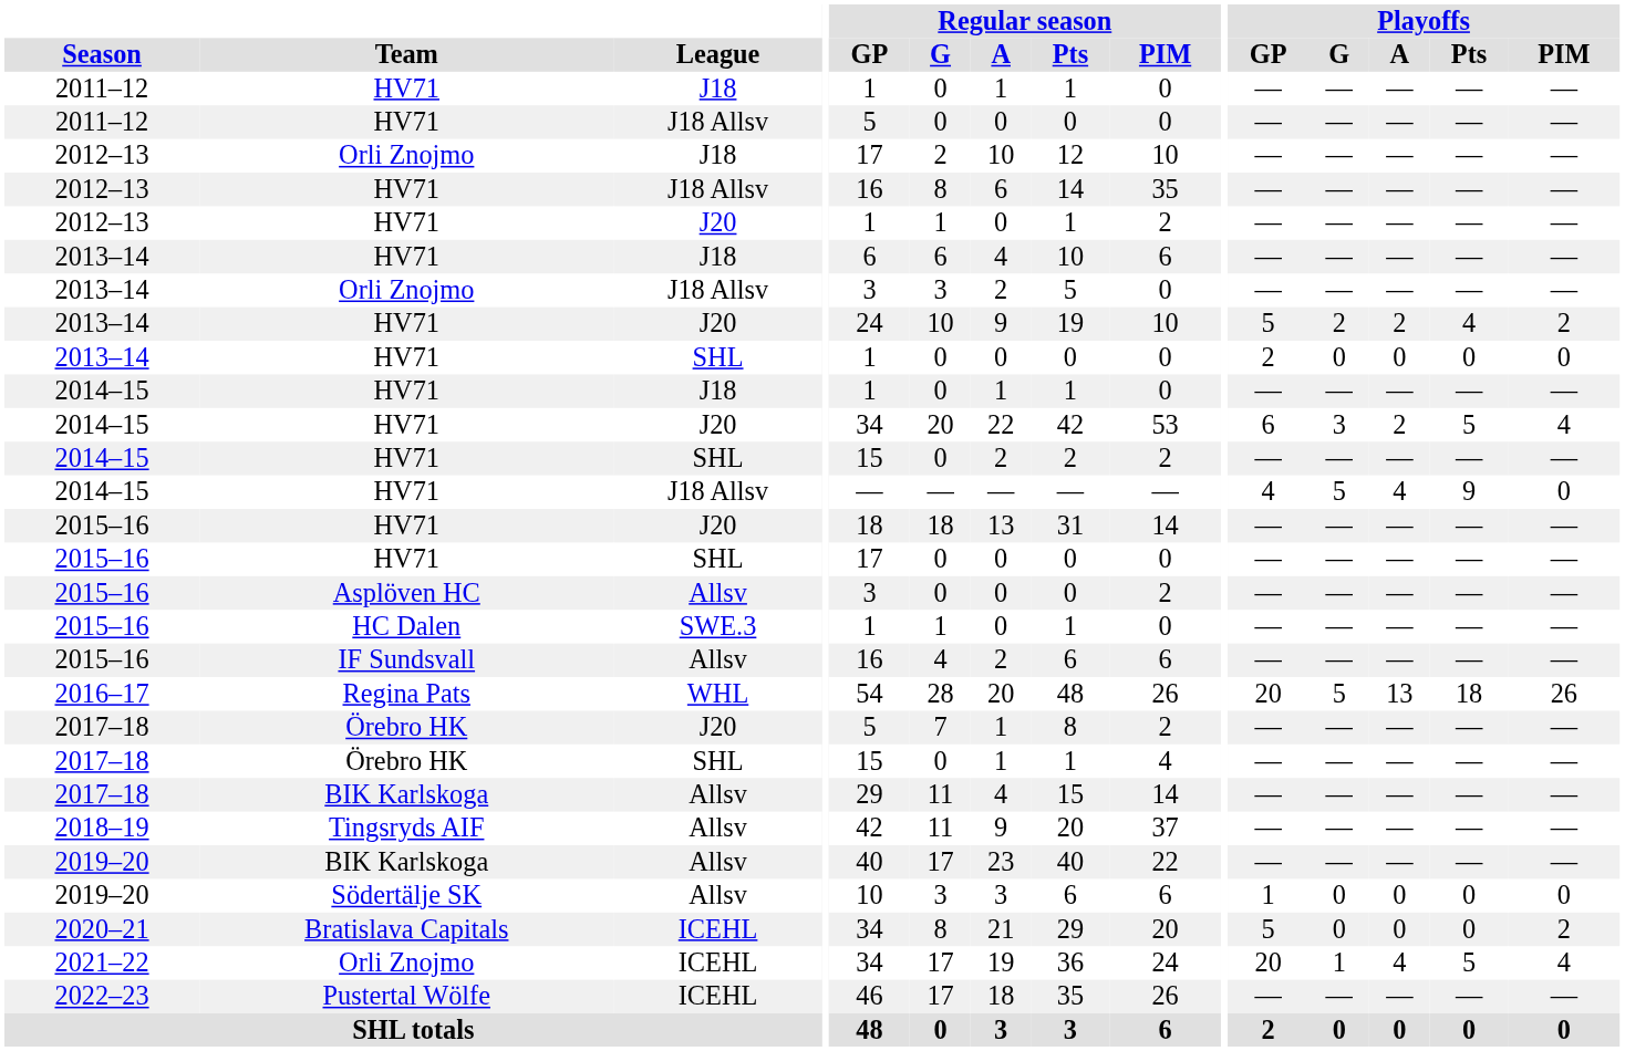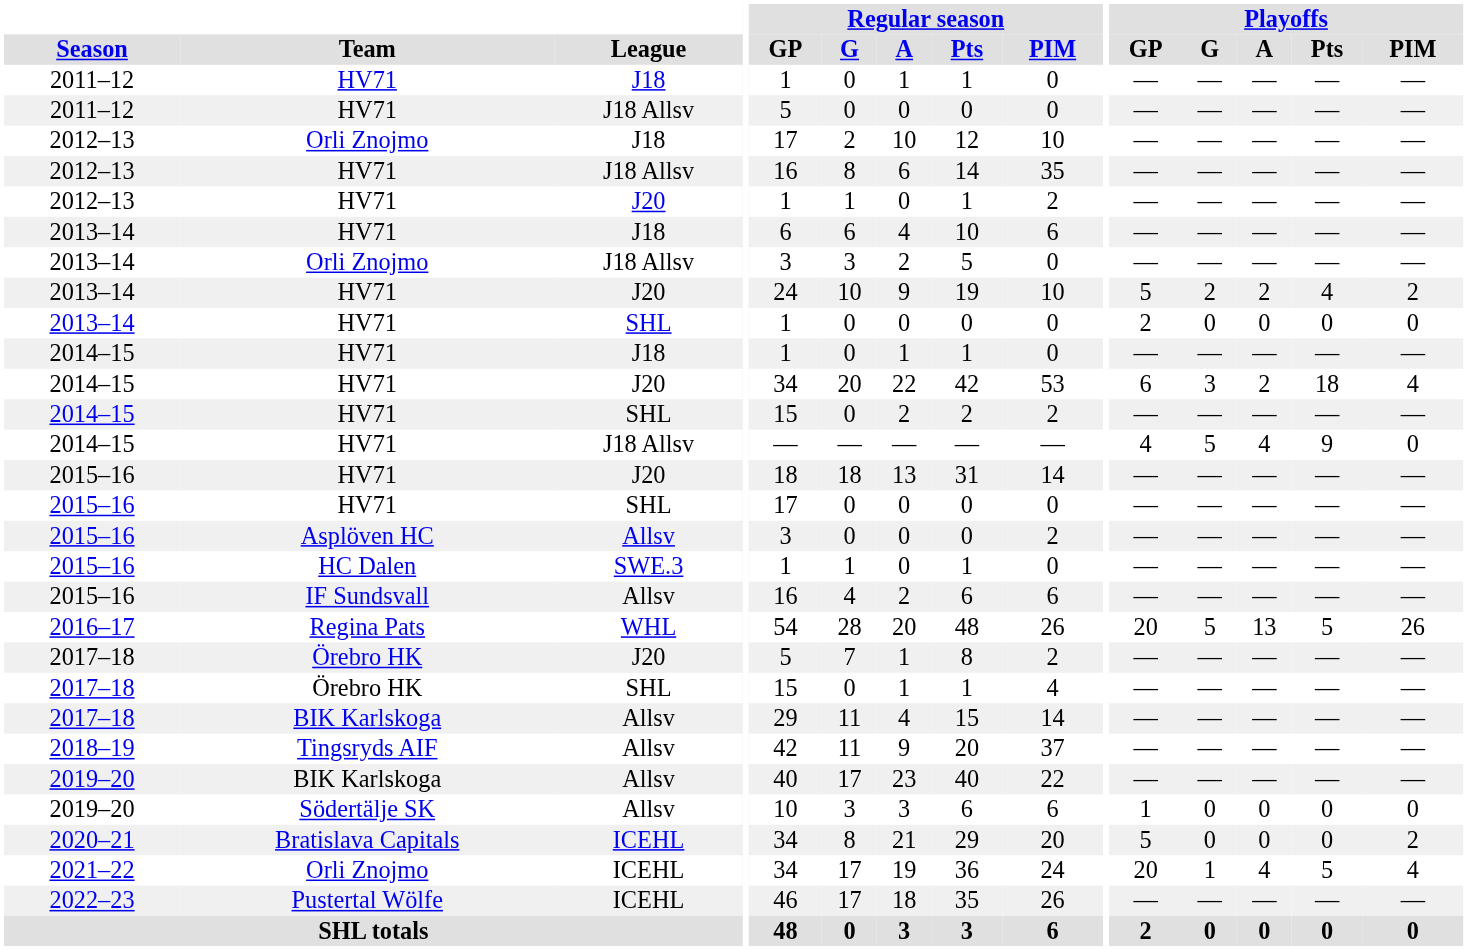2014–15 / J20 | Playoffs / Pts: 5 -> 18
2016–17 | Playoffs / Pts: 18 -> 5
